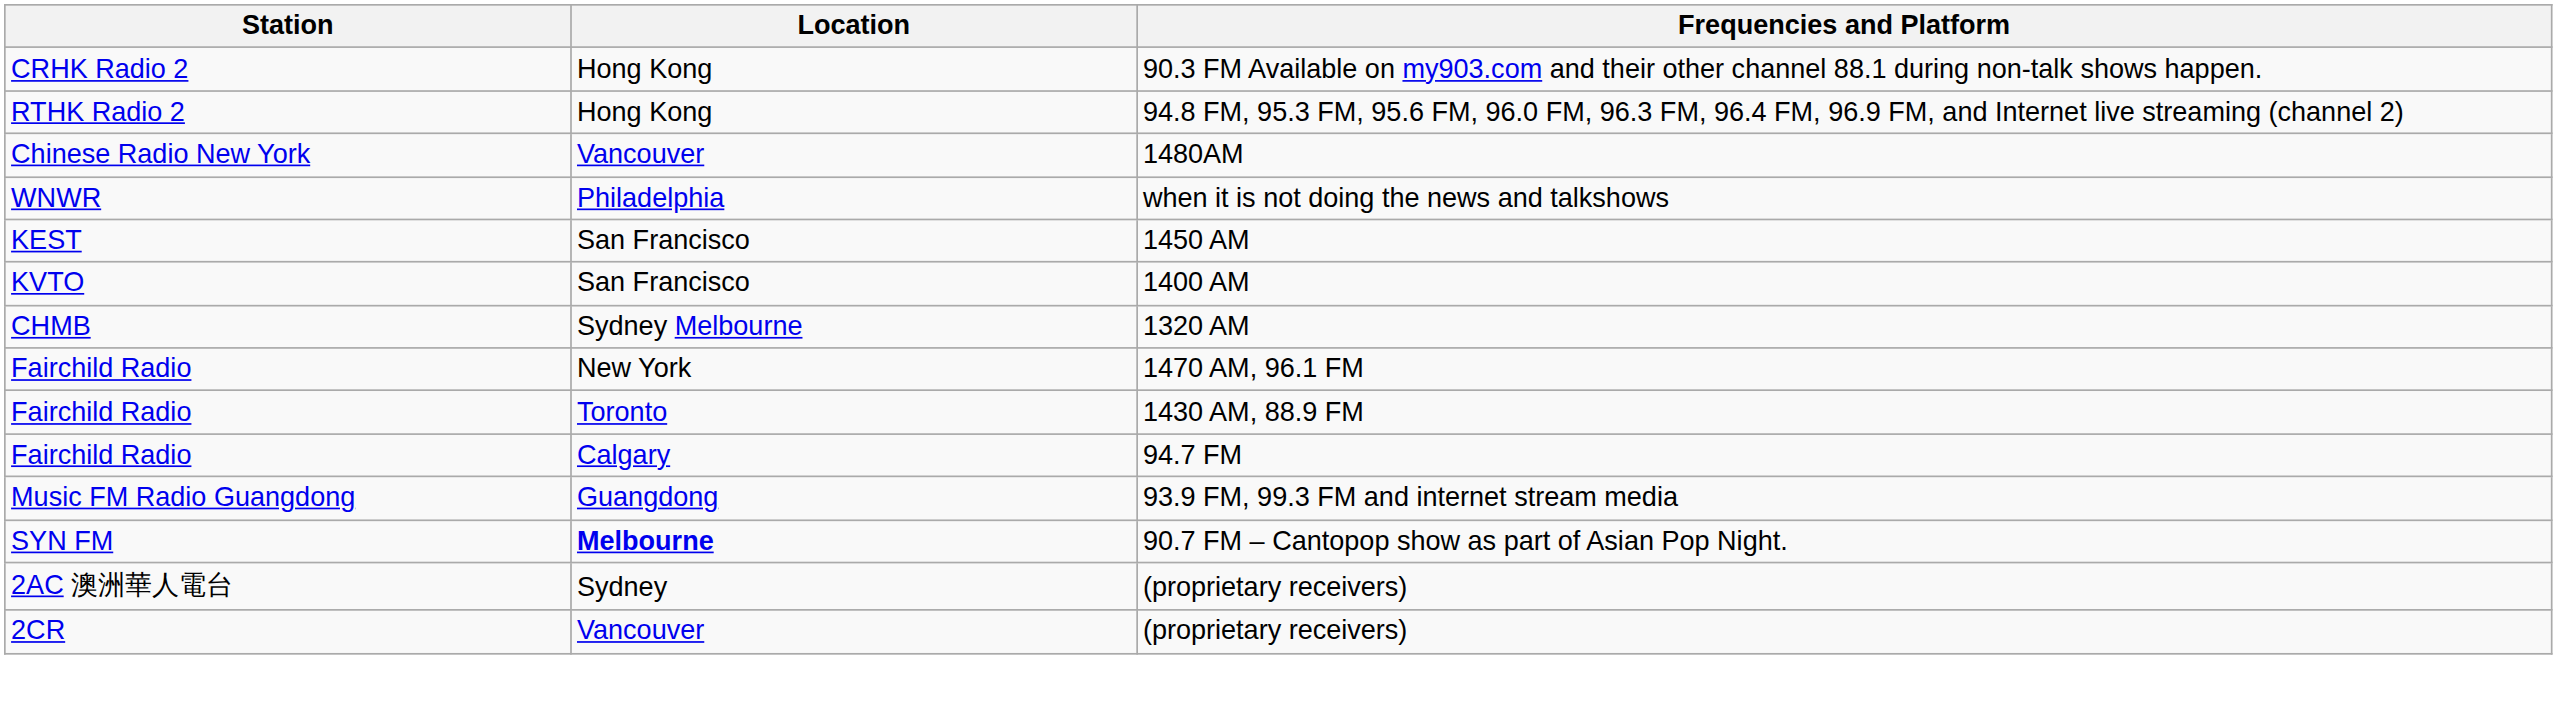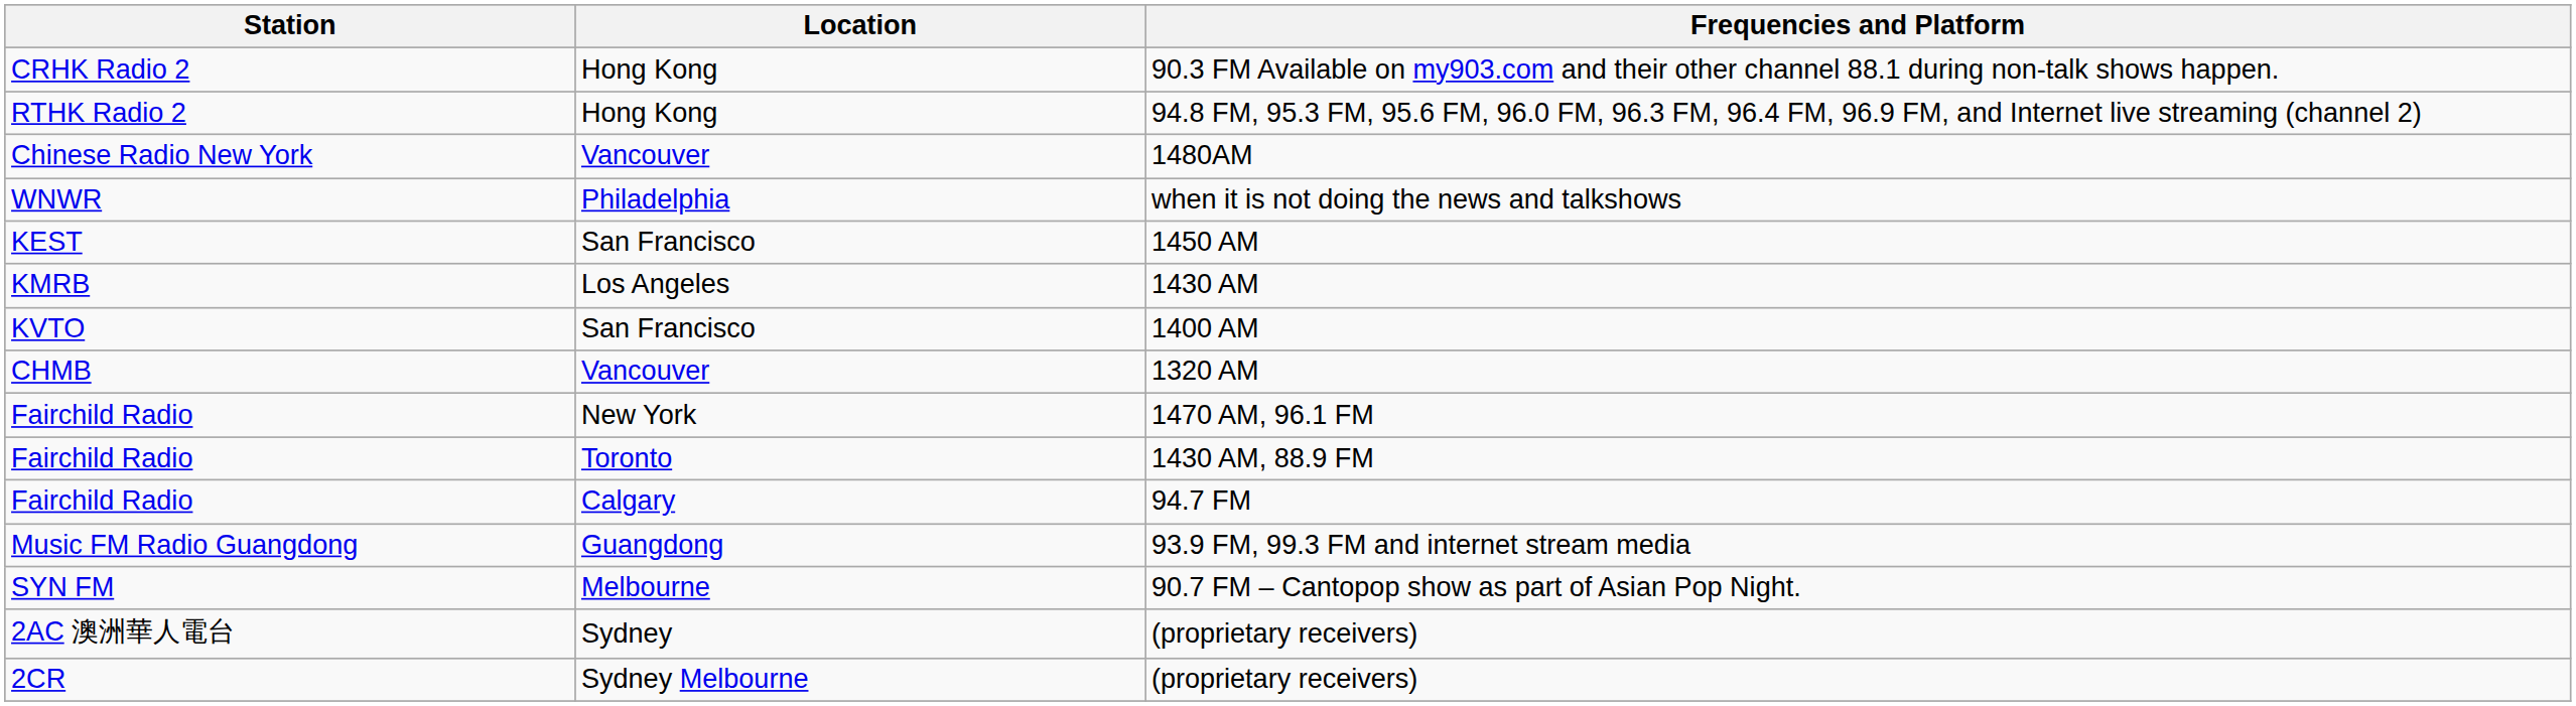+ row: KMRB | Los Angeles | 1430 AM
1320 AM | Location: Sydney Melbourne -> Vancouver
90.7 FM – Cantopop show as part of Asian Pop Night. | Location: bold -> normal
2CR / (proprietary receivers) | Location: Vancouver -> Sydney Melbourne
